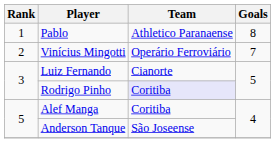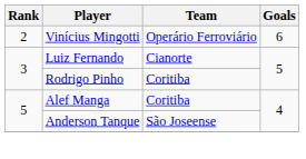- row: 1 | Pablo | Athletico Paranaense | 8
Vinícius Mingotti | Goals: 7 -> 6
Rodrigo Pinho | Team: lavender background -> no background
